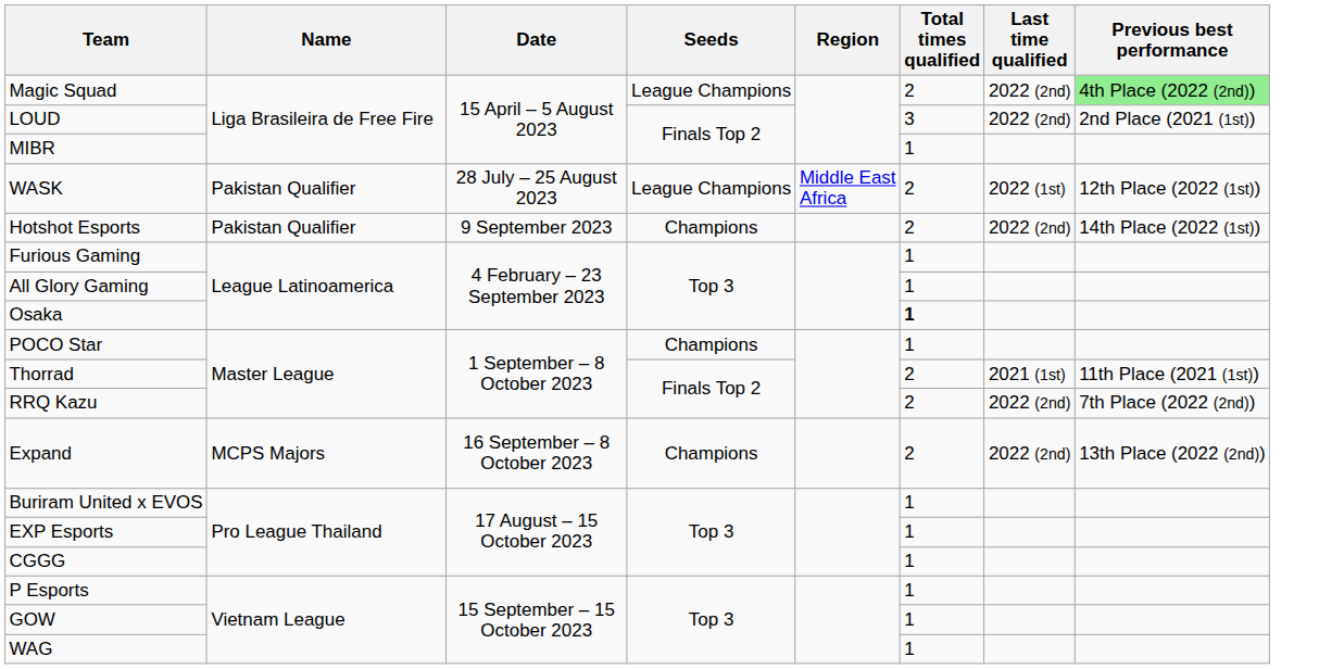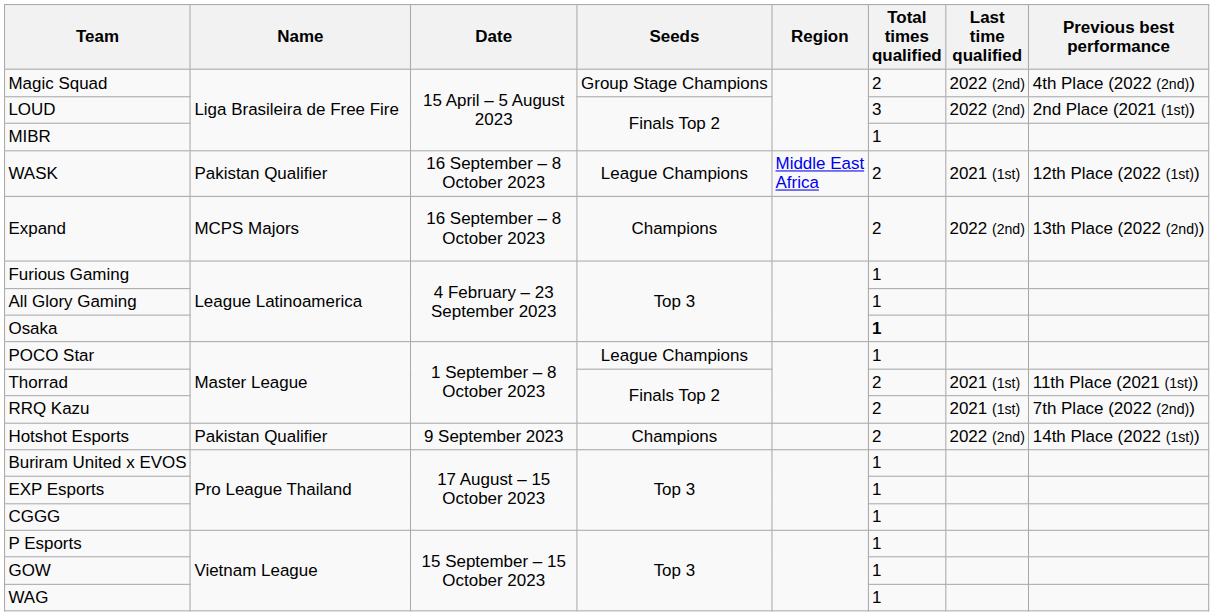Magic Squad | Seeds: League Champions -> Group Stage Champions
Magic Squad | Previous best performance: lightgreen background -> no background
WASK | Date: 28 July – 25 August 2023 -> 16 September – 8 October 2023
WASK | Last time qualified: 2022 (1st) -> 2021 (1st)
rows swapped: Hotshot Esports <-> Expand
POCO Star | Seeds: Champions -> League Champions
RRQ Kazu | Last time qualified: 2022 (2nd) -> 2021 (1st)
